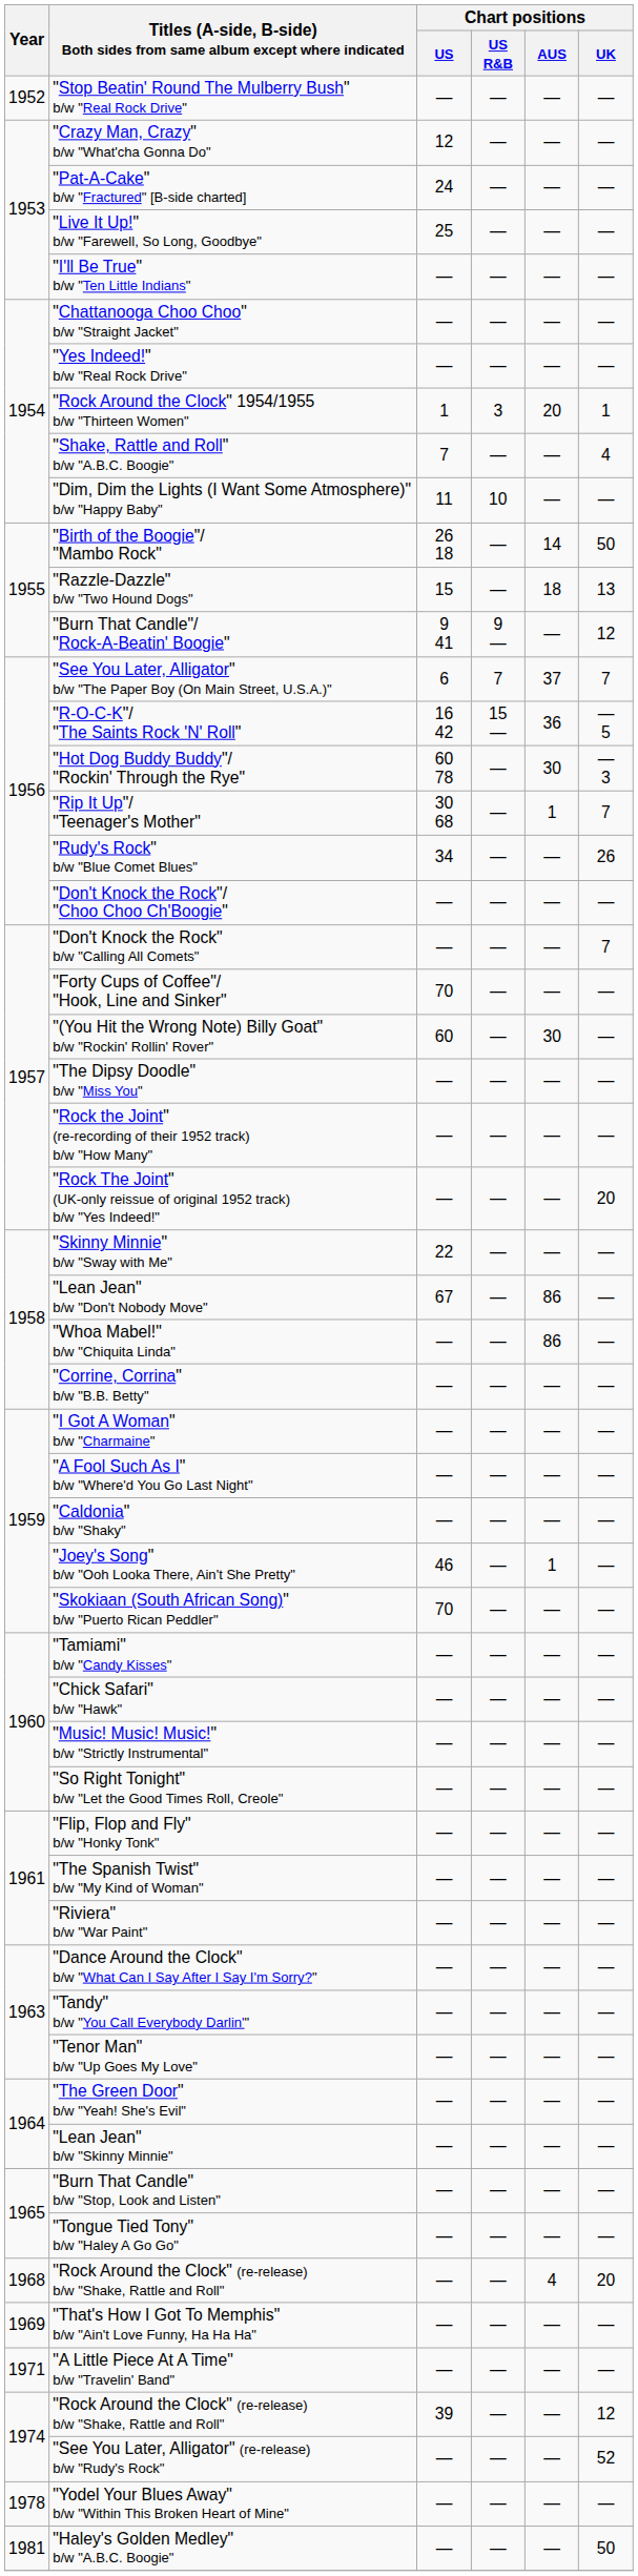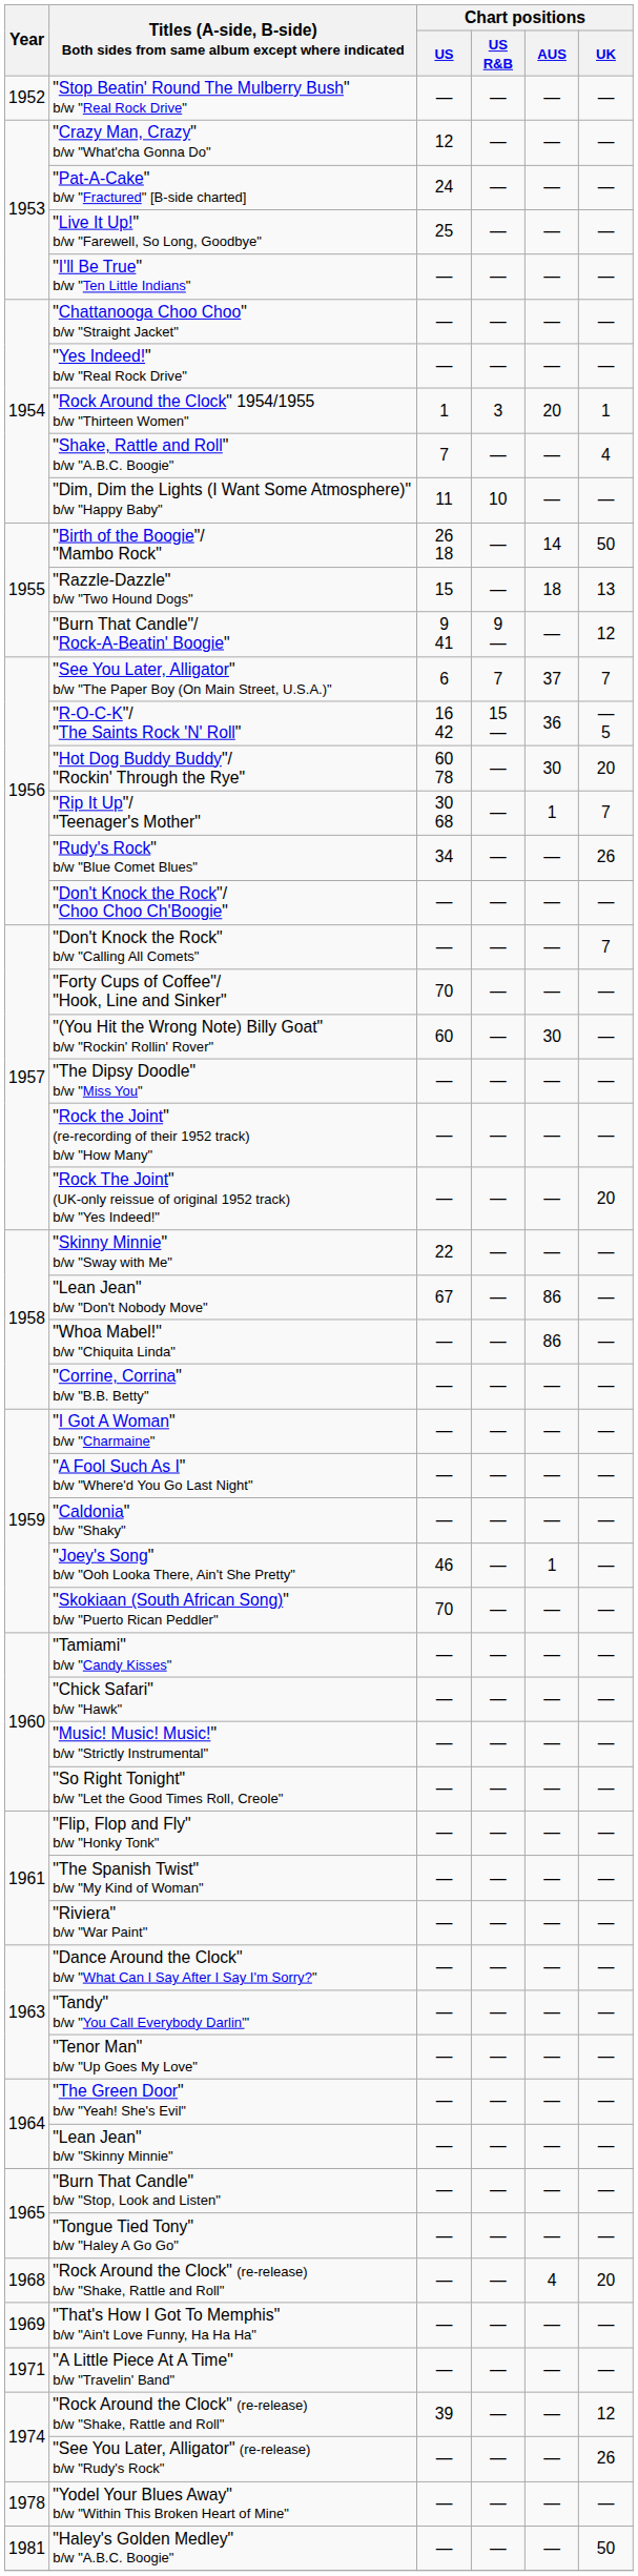"Hot Dog Buddy Buddy"/ "Rockin' Through the Rye" | Chart positions / UK: — 3 -> 20
"See You Later, Alligator" (re-release) b/w "Rudy's Rock" | Chart positions / UK: 52 -> 26
